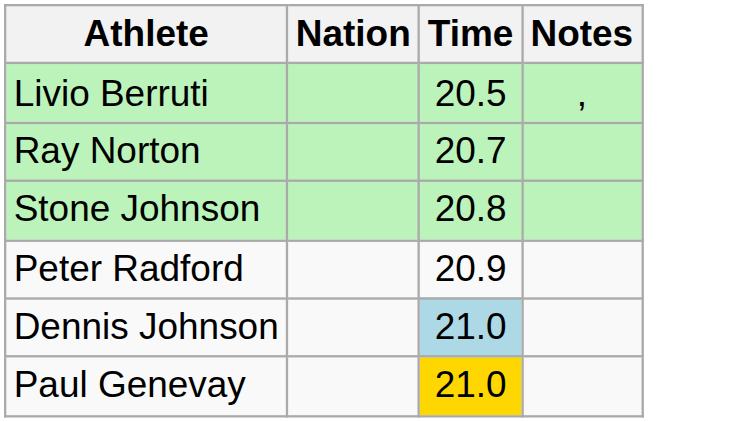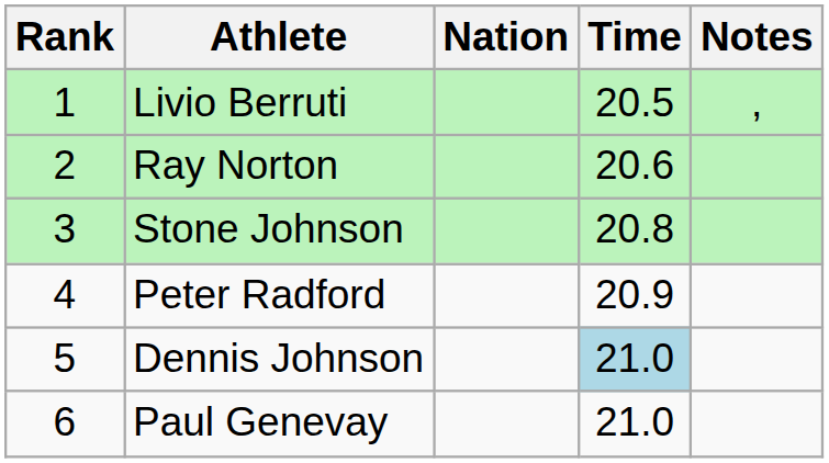+ column: Rank | 1 | 2 | 3 | 4 | 5 | 6
Ray Norton | Time: 20.7 -> 20.6
Paul Genevay | Time: gold background -> no background
